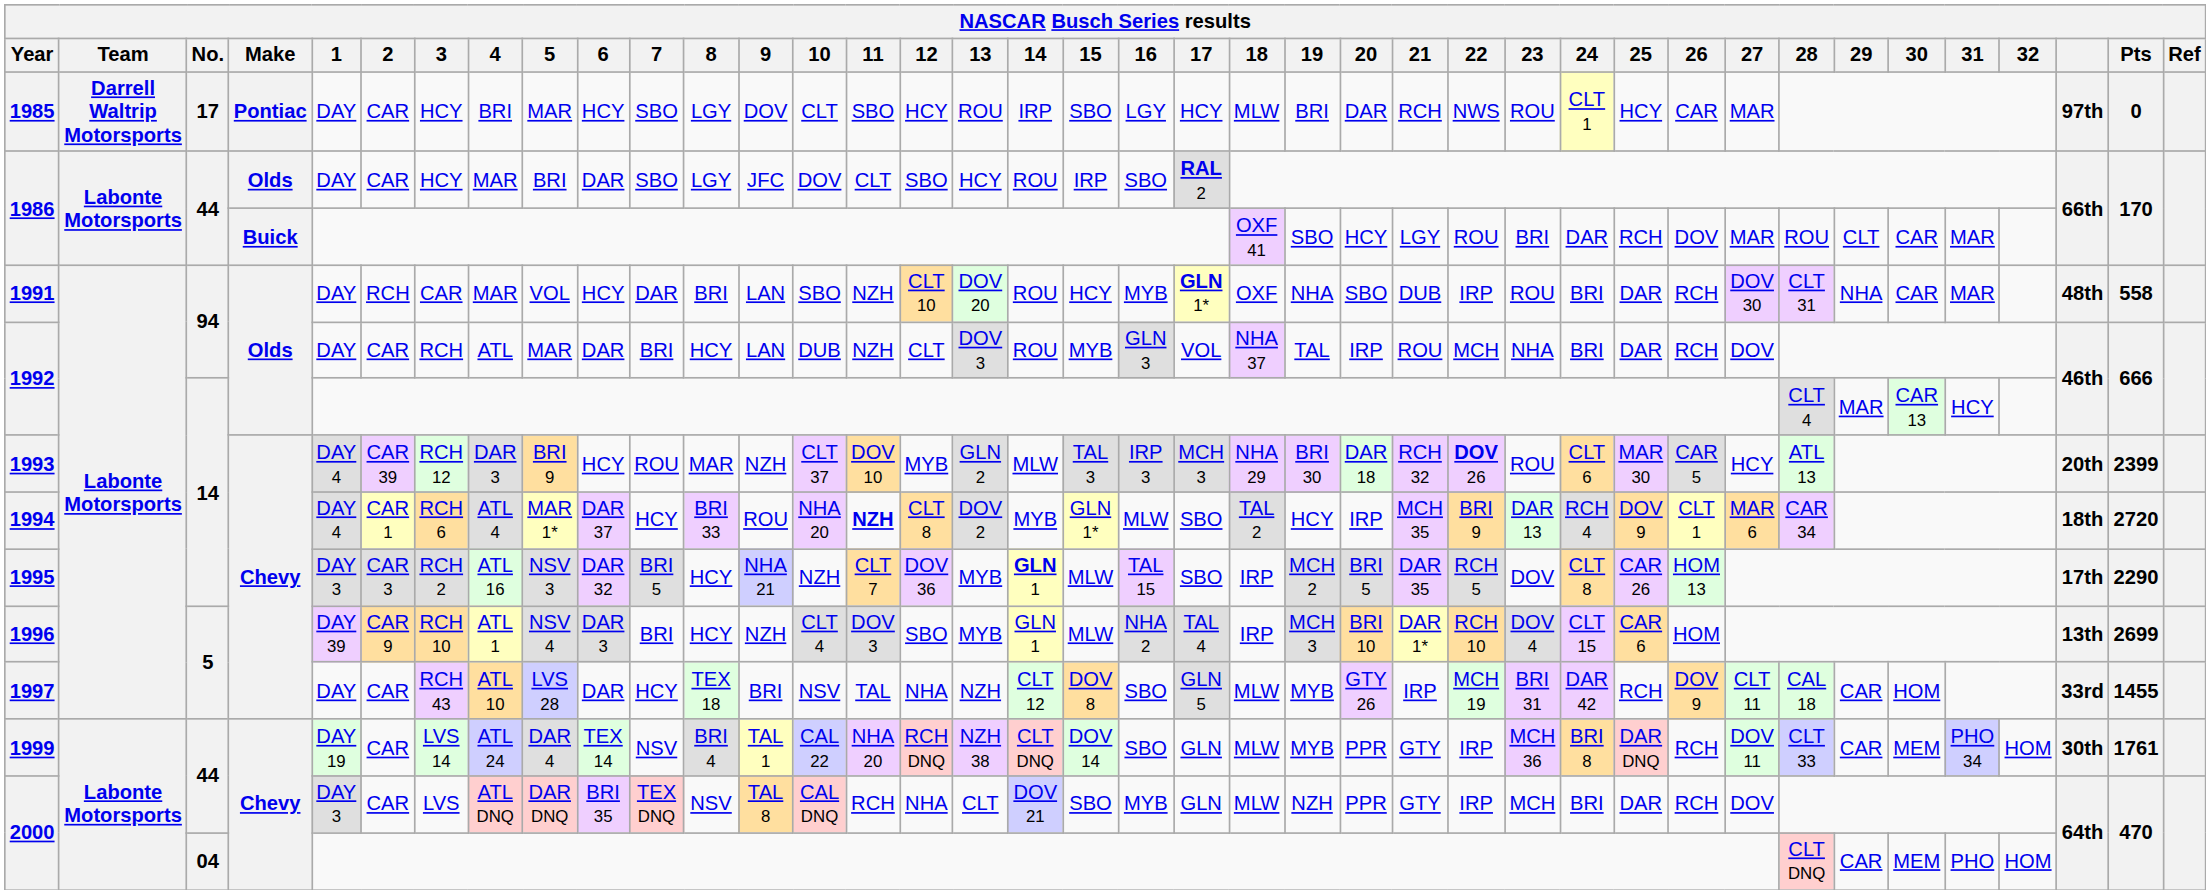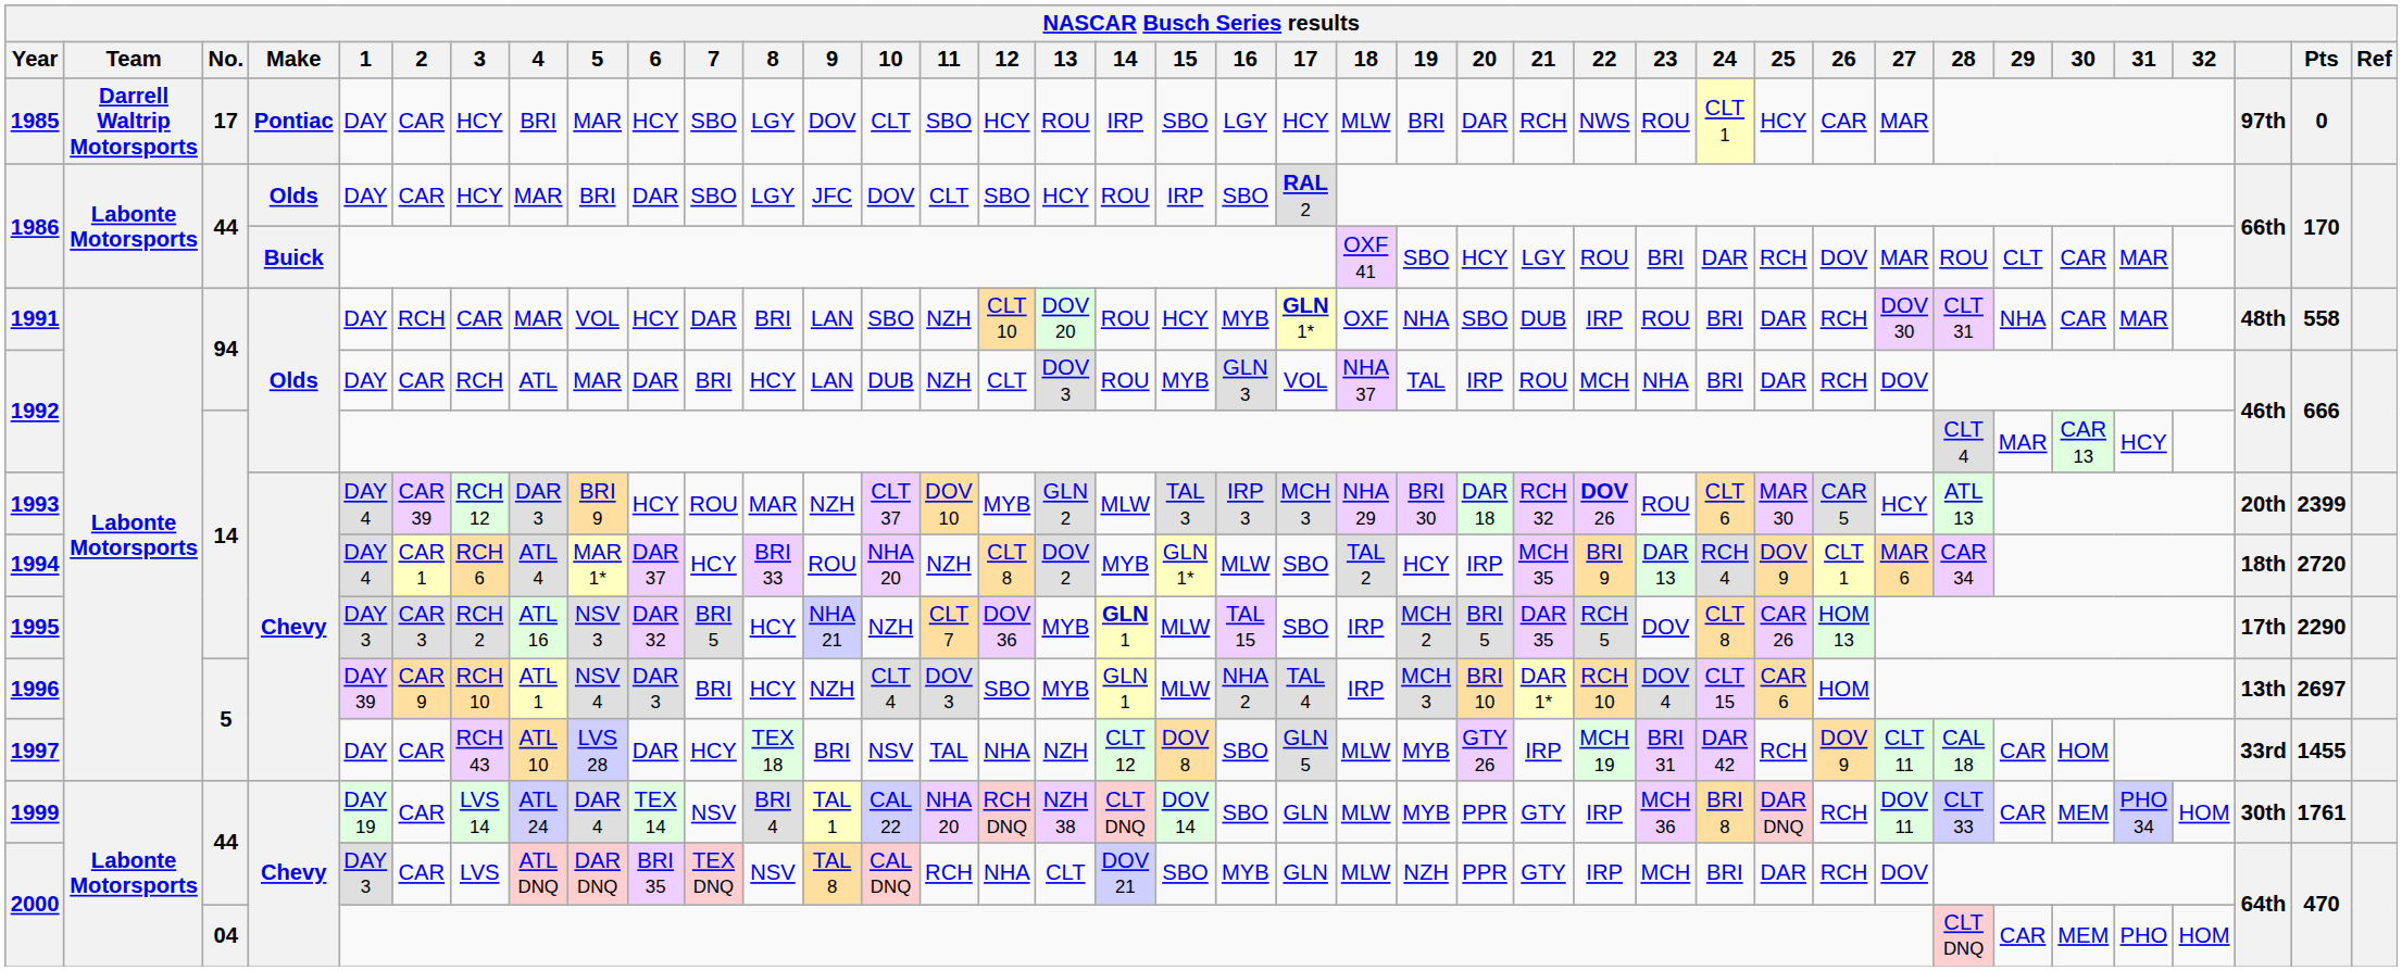1994 | 11: bold -> normal
1996 | Pts: 2699 -> 2697
